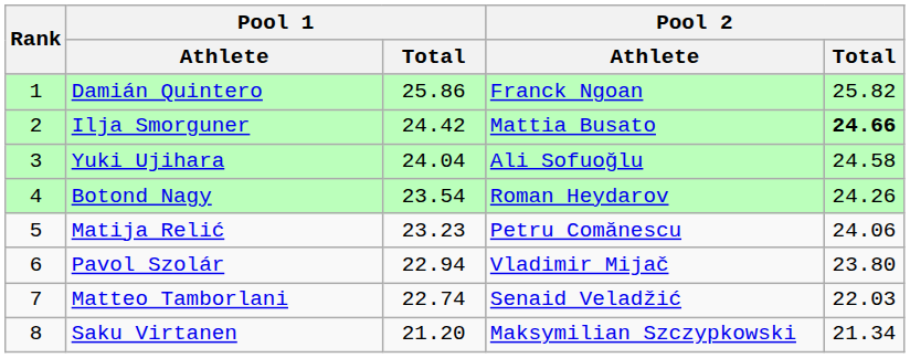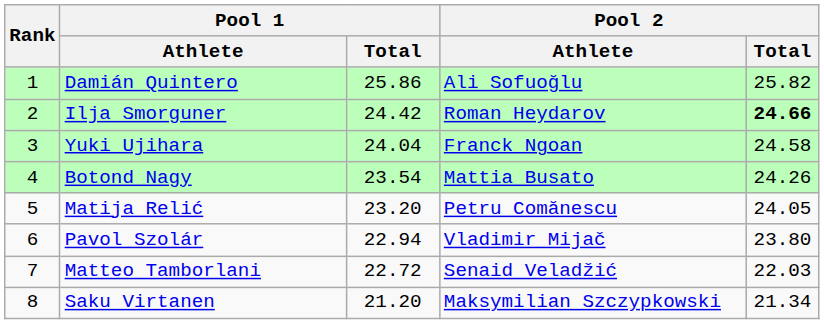Damián Quintero | Pool 2 / Athlete: Franck Ngoan -> Ali Sofuoğlu
Ilja Smorguner | Pool 2 / Athlete: Mattia Busato -> Roman Heydarov
Yuki Ujihara | Pool 2 / Athlete: Ali Sofuoğlu -> Franck Ngoan
Botond Nagy | Pool 2 / Athlete: Roman Heydarov -> Mattia Busato
Matija Relić | Pool 1 / Total: 23.23 -> 23.20
Matija Relić | Pool 2 / Total: 24.06 -> 24.05
Matteo Tamborlani | Pool 1 / Total: 22.74 -> 22.72
